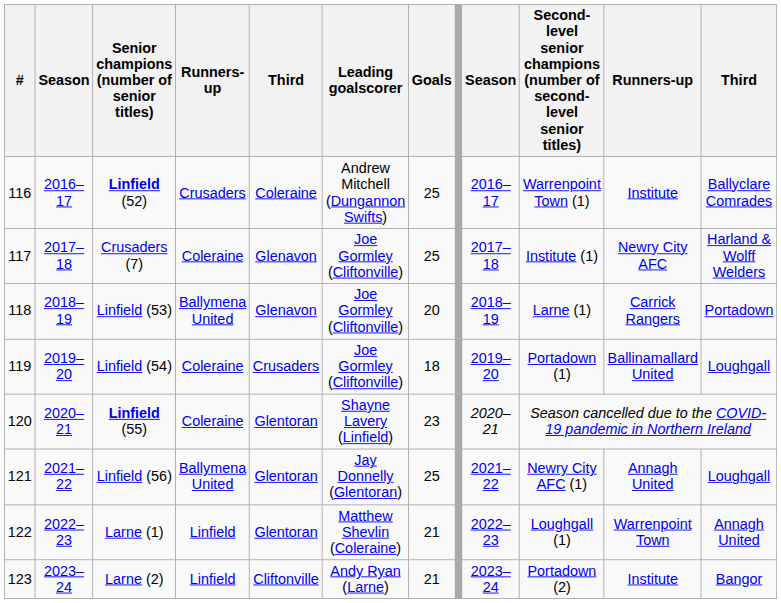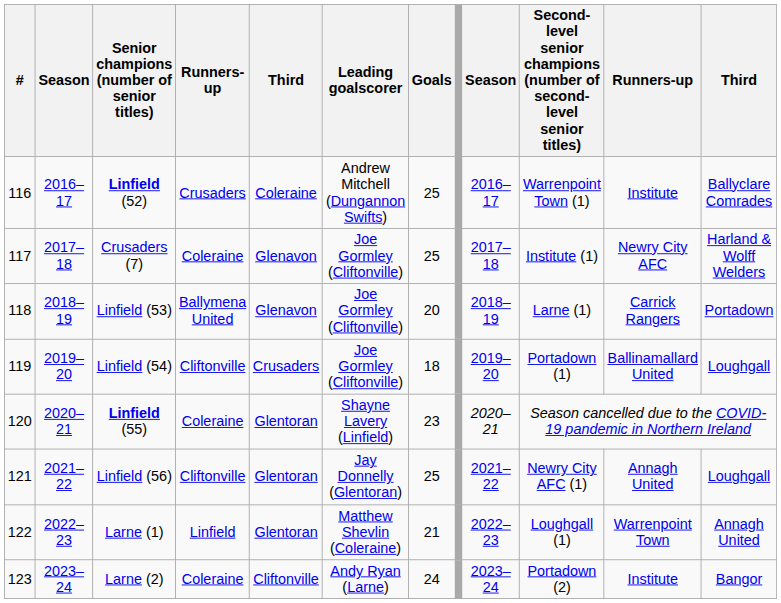Linfield (54) | column 4: Coleraine -> Cliftonville
Linfield (56) | column 4: Ballymena United -> Cliftonville
Larne (2) | column 4: Linfield -> Coleraine
Larne (2) | Goals: 21 -> 24
